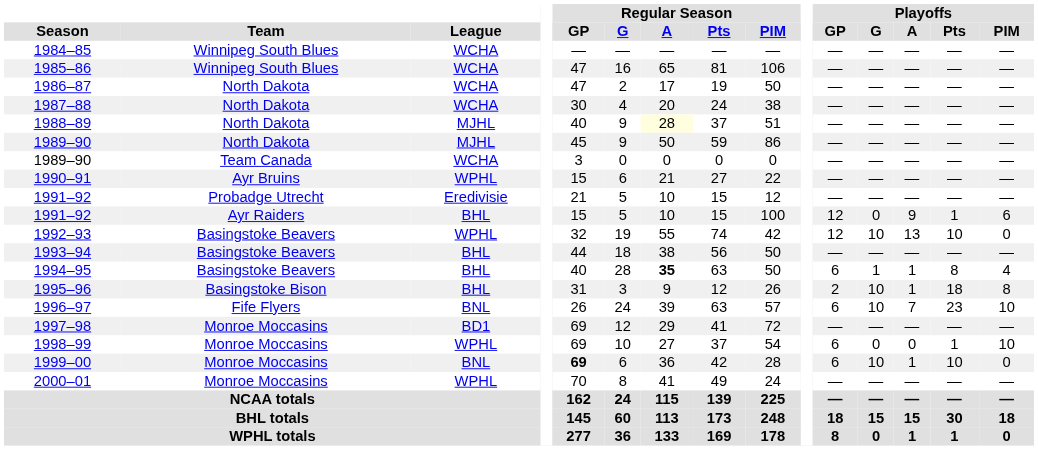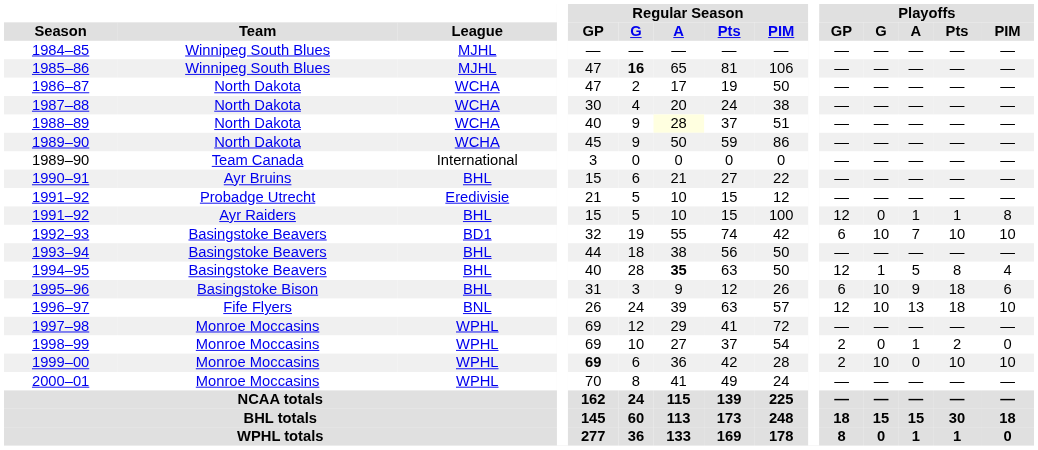1984–85 | League: WCHA -> MJHL
1985–86 | League: WCHA -> MJHL
1985–86 | Regular Season / G: normal -> bold
1988–89 | League: MJHL -> WCHA
1989–90 / North Dakota | League: MJHL -> WCHA
1989–90 / Team Canada | League: WCHA -> International
1990–91 | League: WPHL -> BHL
1991–92 / Ayr Raiders | Playoffs / A: 9 -> 1
1991–92 / Ayr Raiders | Playoffs / PIM: 6 -> 8
1992–93 | League: WPHL -> BD1
1992–93 | Playoffs / GP: 12 -> 6
1992–93 | Playoffs / A: 13 -> 7
1992–93 | Playoffs / PIM: 0 -> 10
1994–95 | Playoffs / GP: 6 -> 12
1994–95 | Playoffs / A: 1 -> 5
1995–96 | Playoffs / GP: 2 -> 6
1995–96 | Playoffs / A: 1 -> 9
1995–96 | Playoffs / PIM: 8 -> 6
1996–97 | Playoffs / GP: 6 -> 12
1996–97 | Playoffs / A: 7 -> 13
1996–97 | Playoffs / Pts: 23 -> 18
1997–98 | League: BD1 -> WPHL
1998–99 | Playoffs / GP: 6 -> 2
1998–99 | Playoffs / A: 0 -> 1
1998–99 | Playoffs / Pts: 1 -> 2
1998–99 | Playoffs / PIM: 10 -> 0
1999–00 | League: BNL -> WPHL
1999–00 | Playoffs / GP: 6 -> 2
1999–00 | Playoffs / A: 1 -> 0
1999–00 | Playoffs / PIM: 0 -> 10
